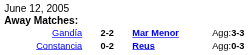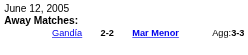- row: Constancia | 0-2 | Reus | Agg:0-3
